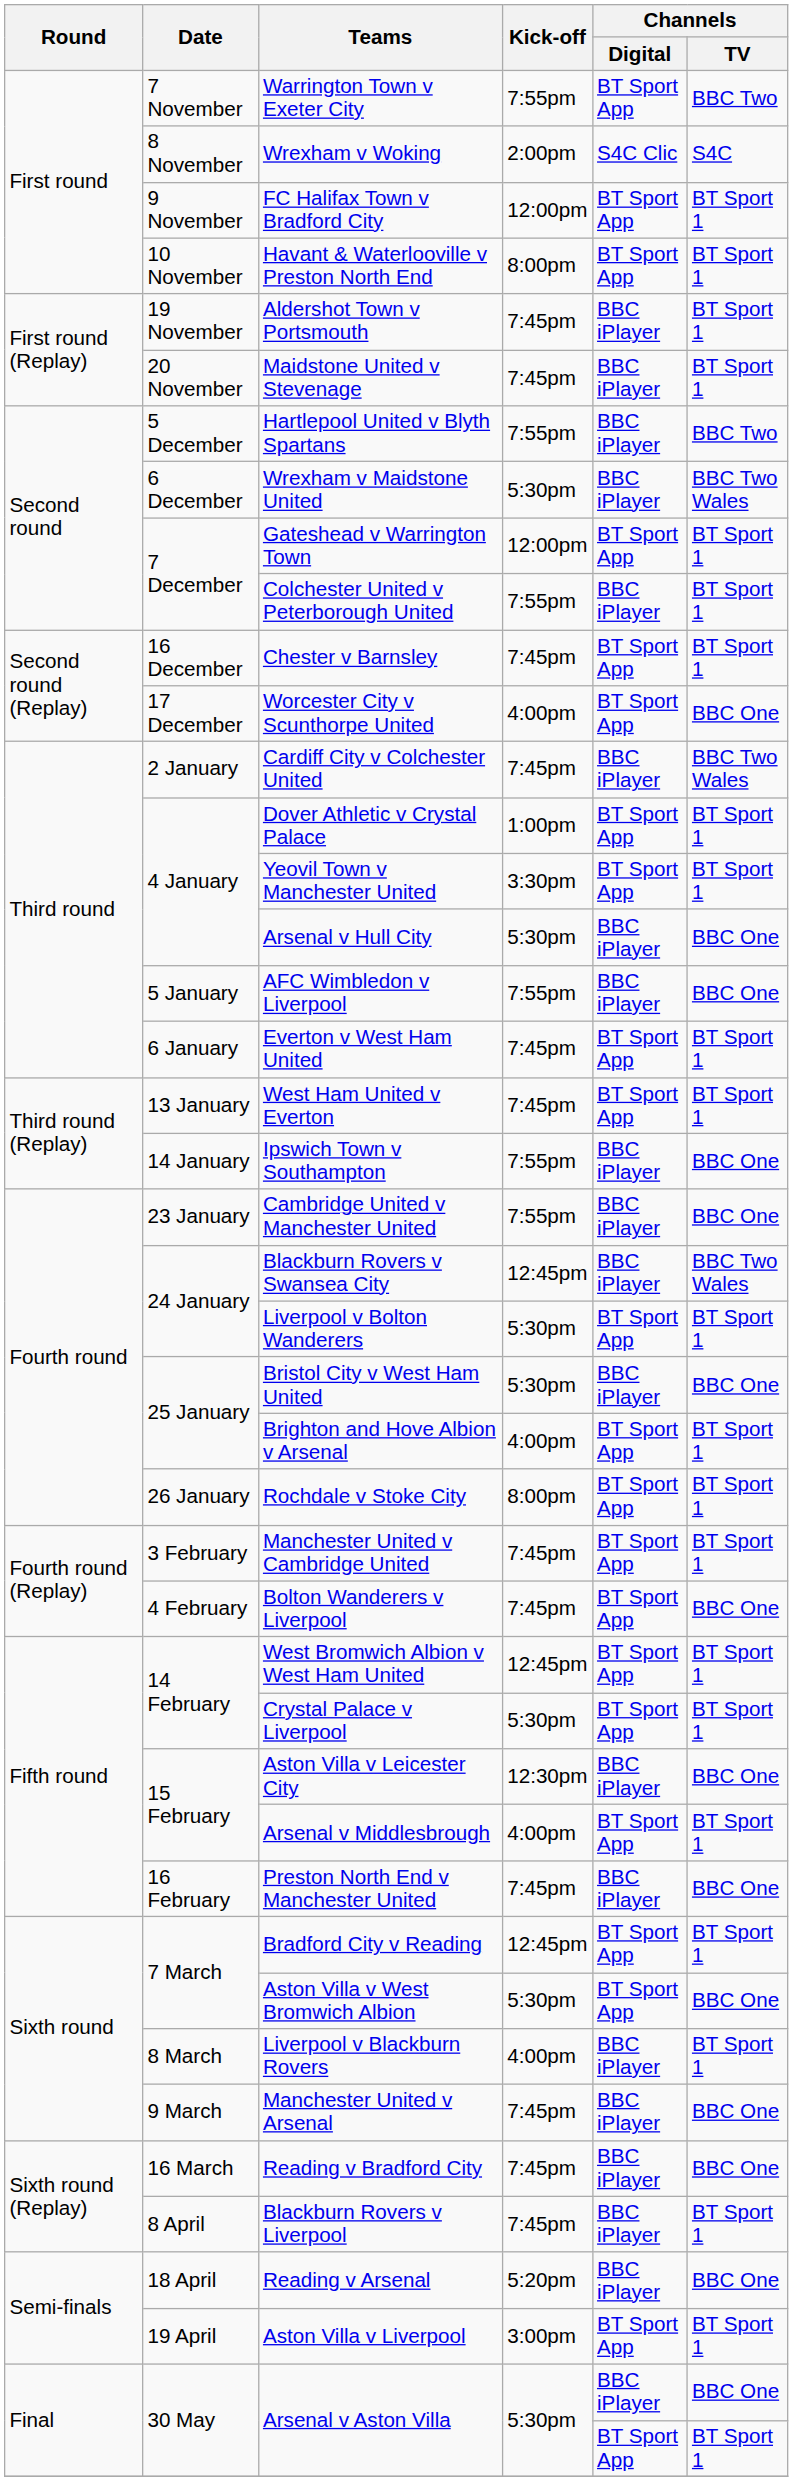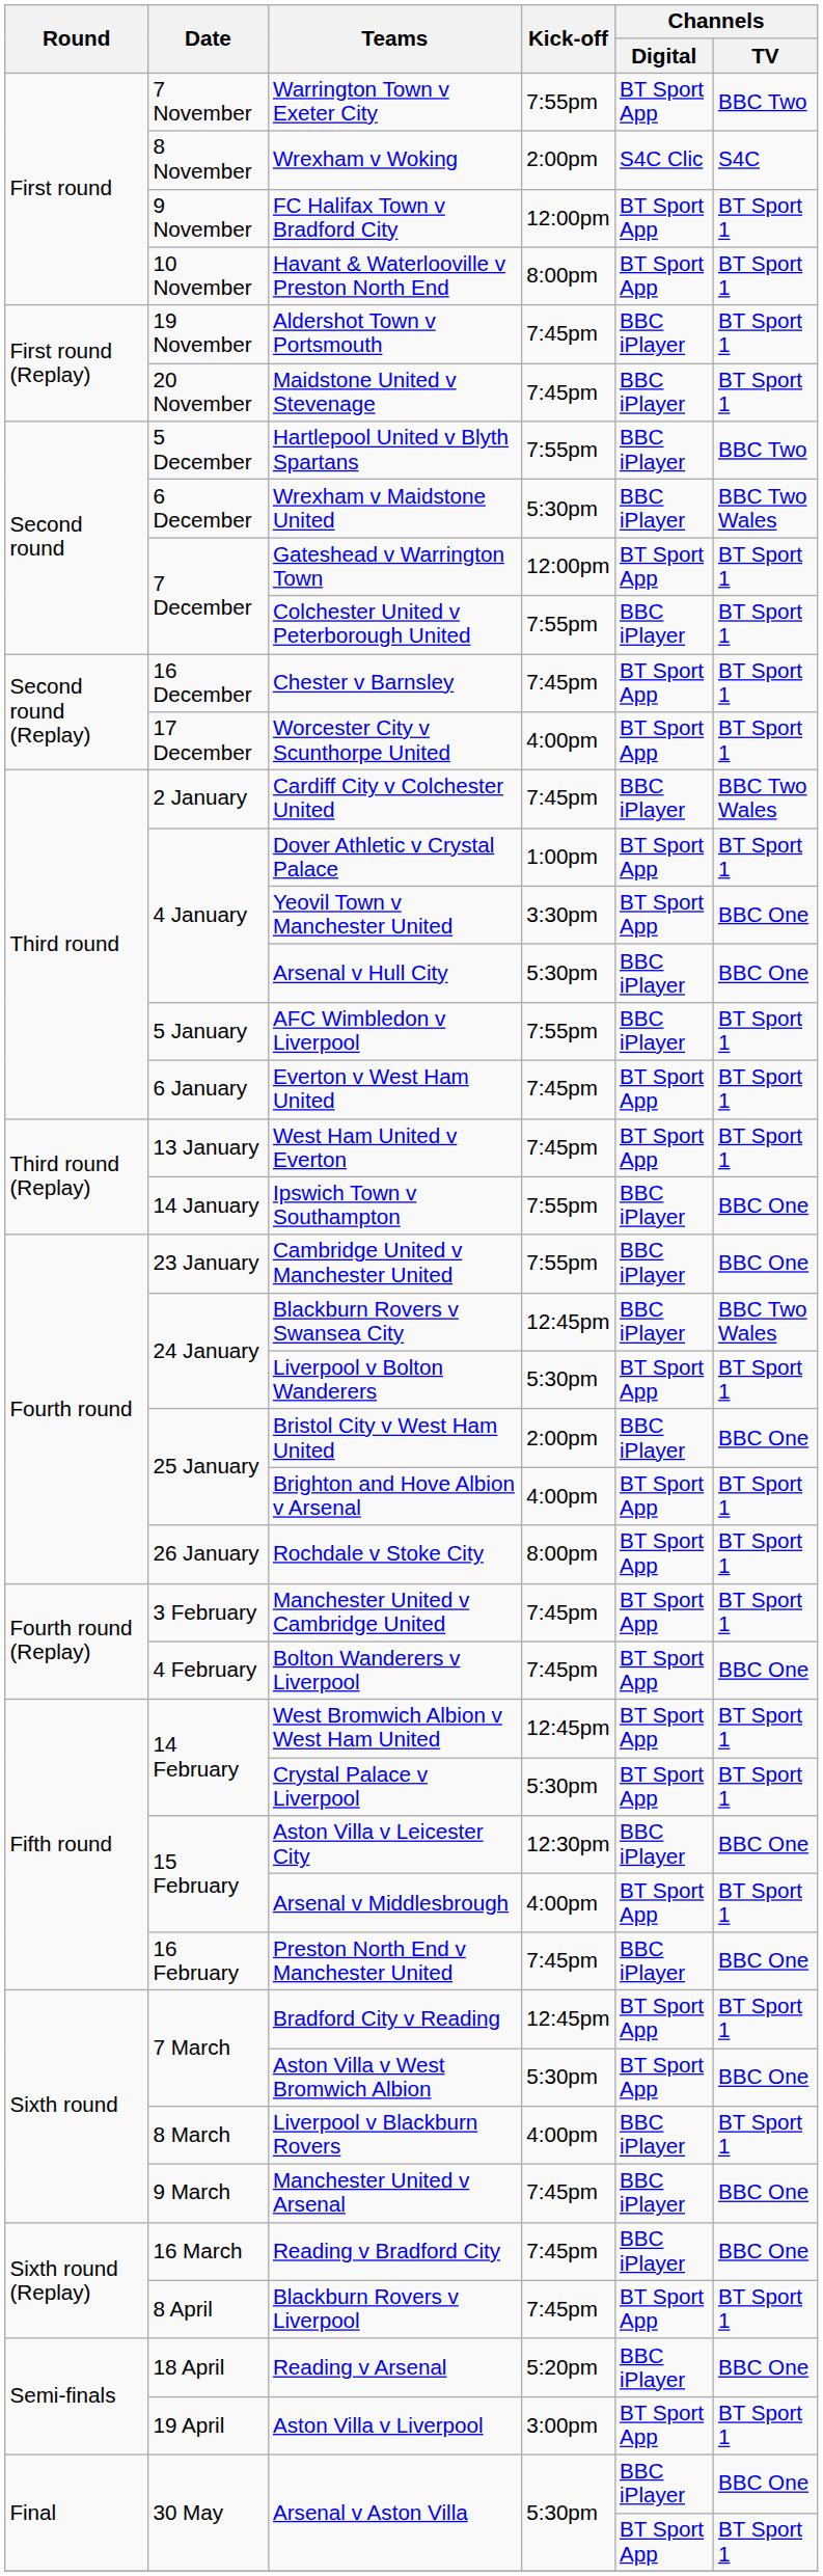Worcester City v Scunthorpe United | Channels / TV: BBC One -> BT Sport 1
Yeovil Town v Manchester United | Channels / TV: BT Sport 1 -> BBC One
AFC Wimbledon v Liverpool | Channels / TV: BBC One -> BT Sport 1
Bristol City v West Ham United | Kick-off: 5:30pm -> 2:00pm
Blackburn Rovers v Liverpool | Channels / Digital: BBC iPlayer -> BT Sport App
